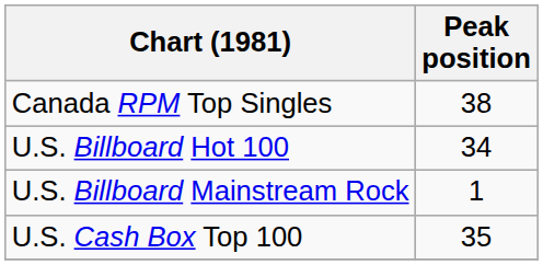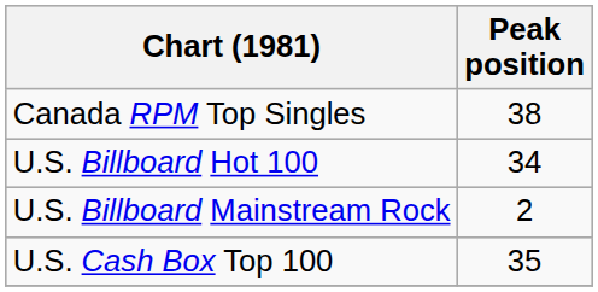U.S. Billboard Mainstream Rock | Peak position: 1 -> 2
